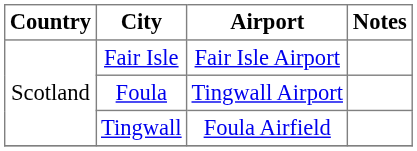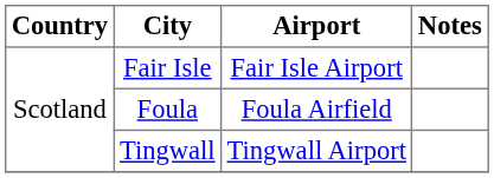Foula | Airport: Tingwall Airport -> Foula Airfield
Tingwall | Airport: Foula Airfield -> Tingwall Airport
